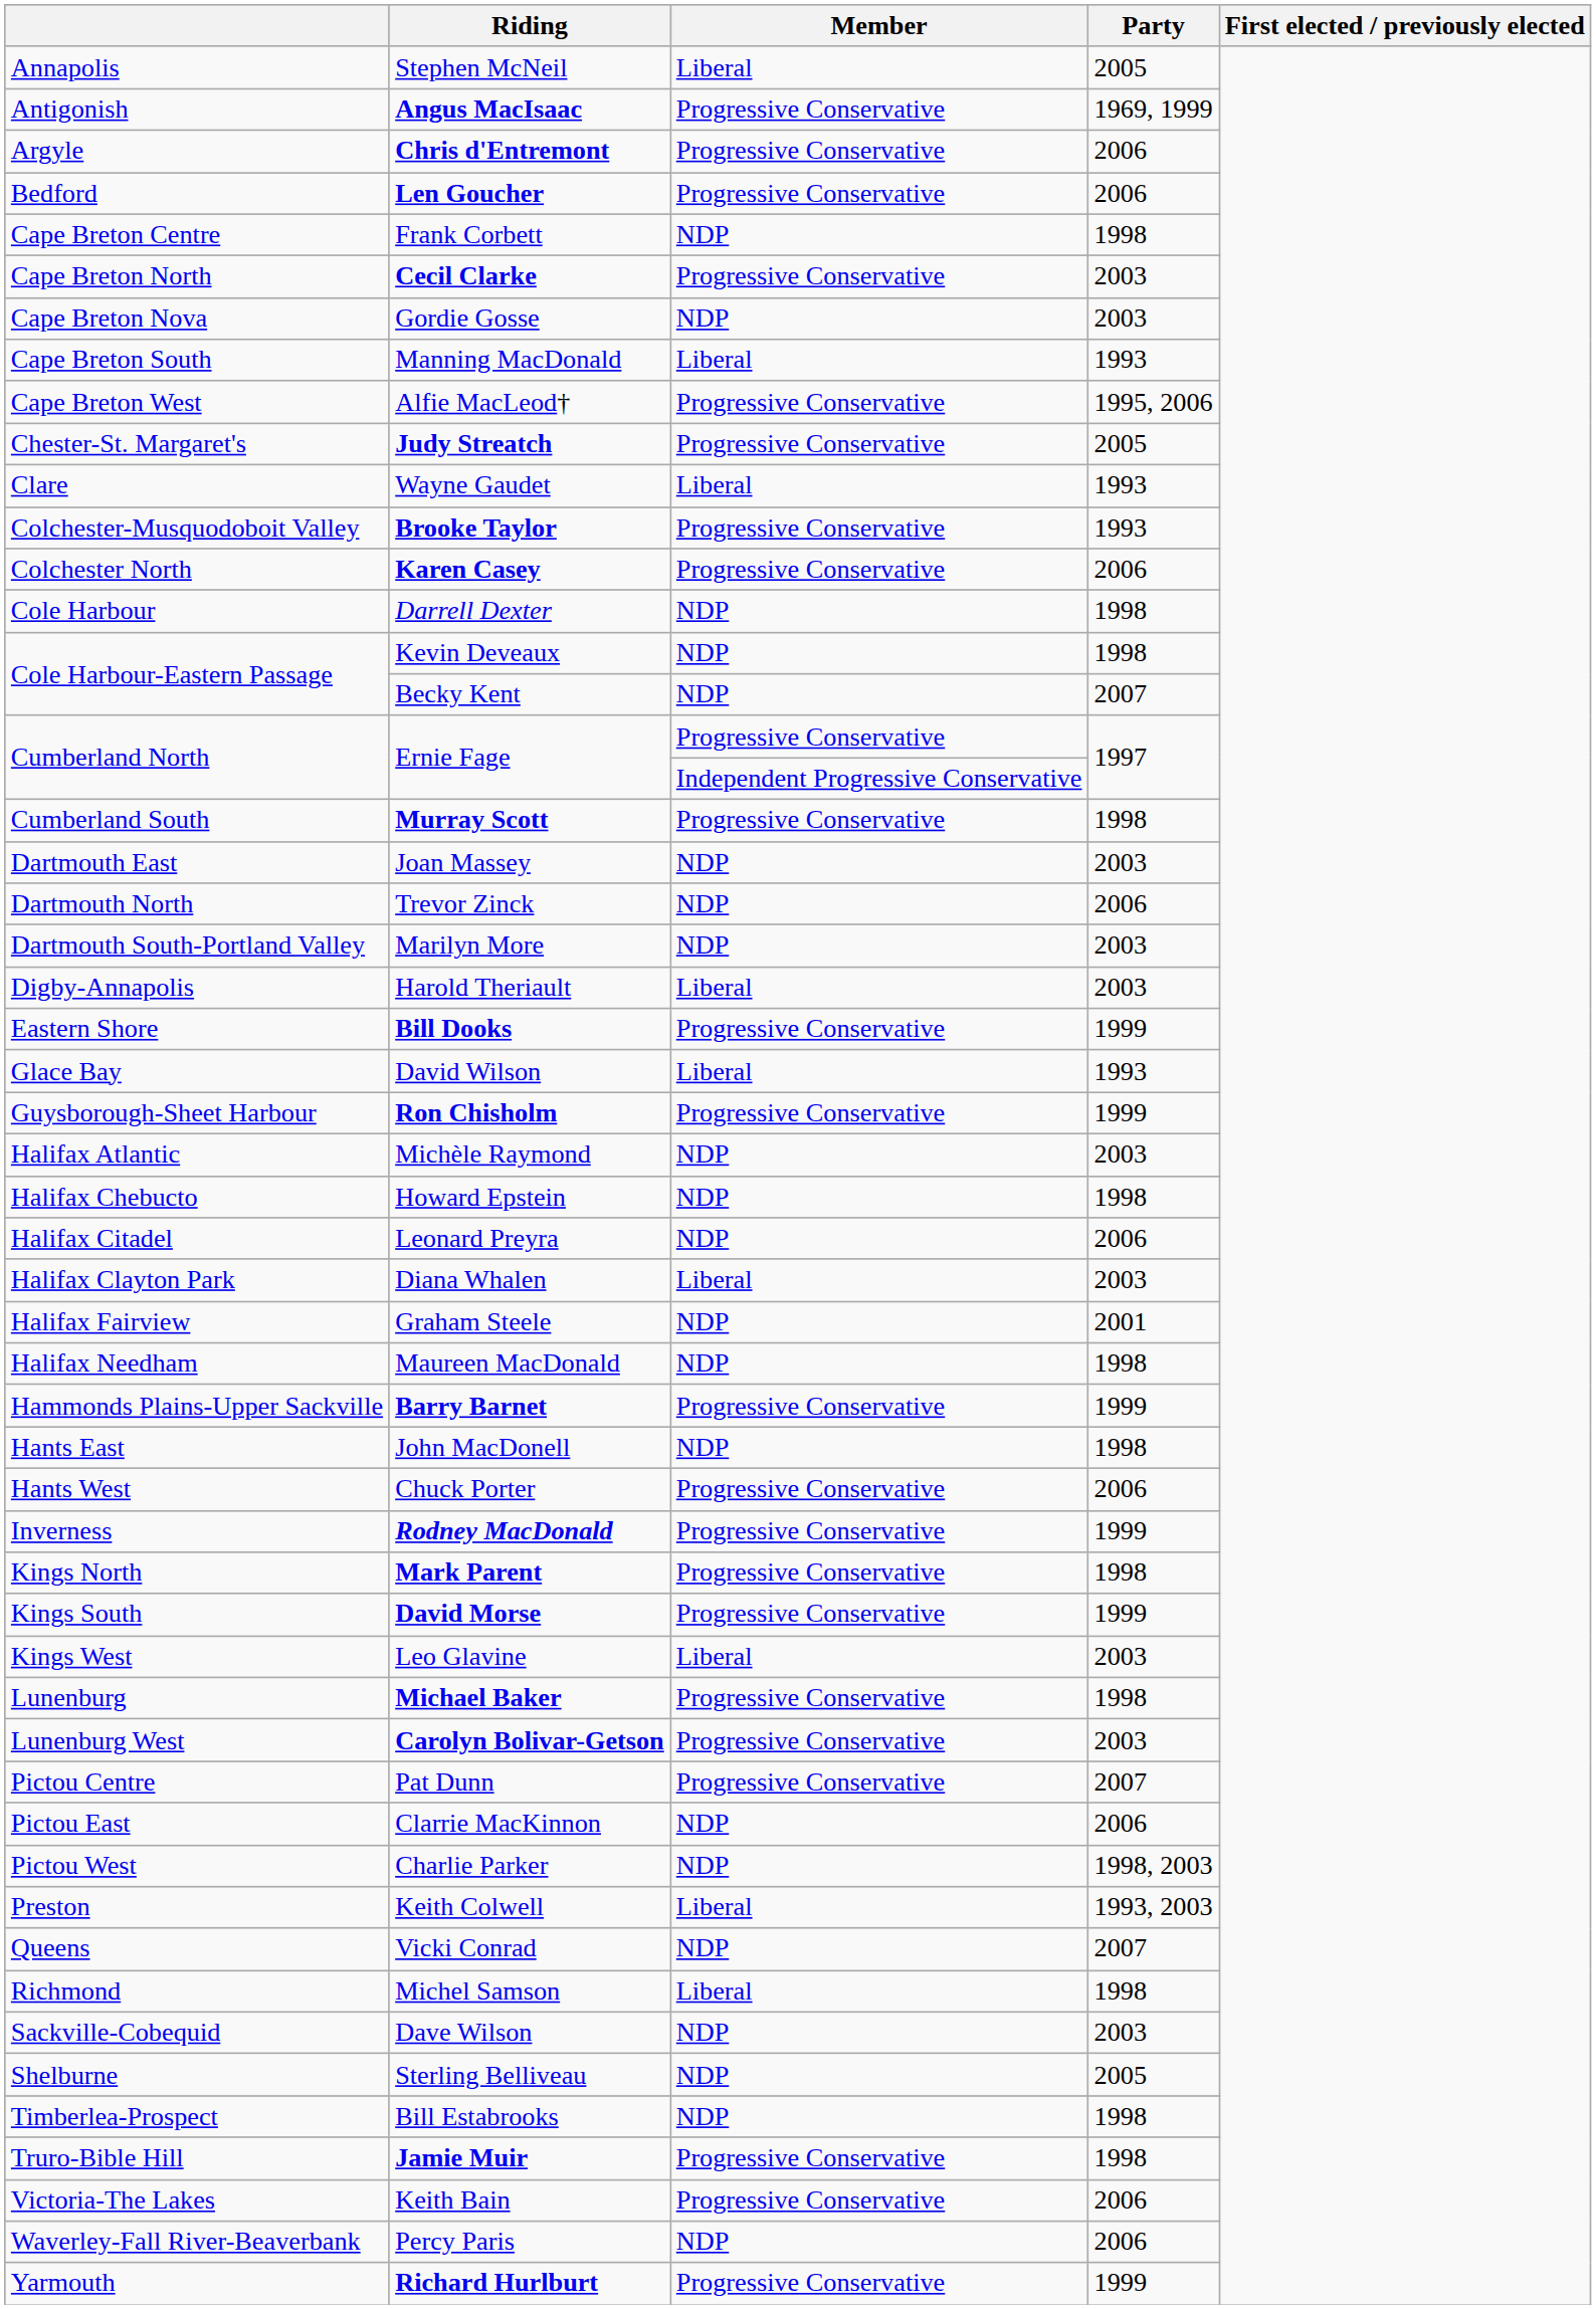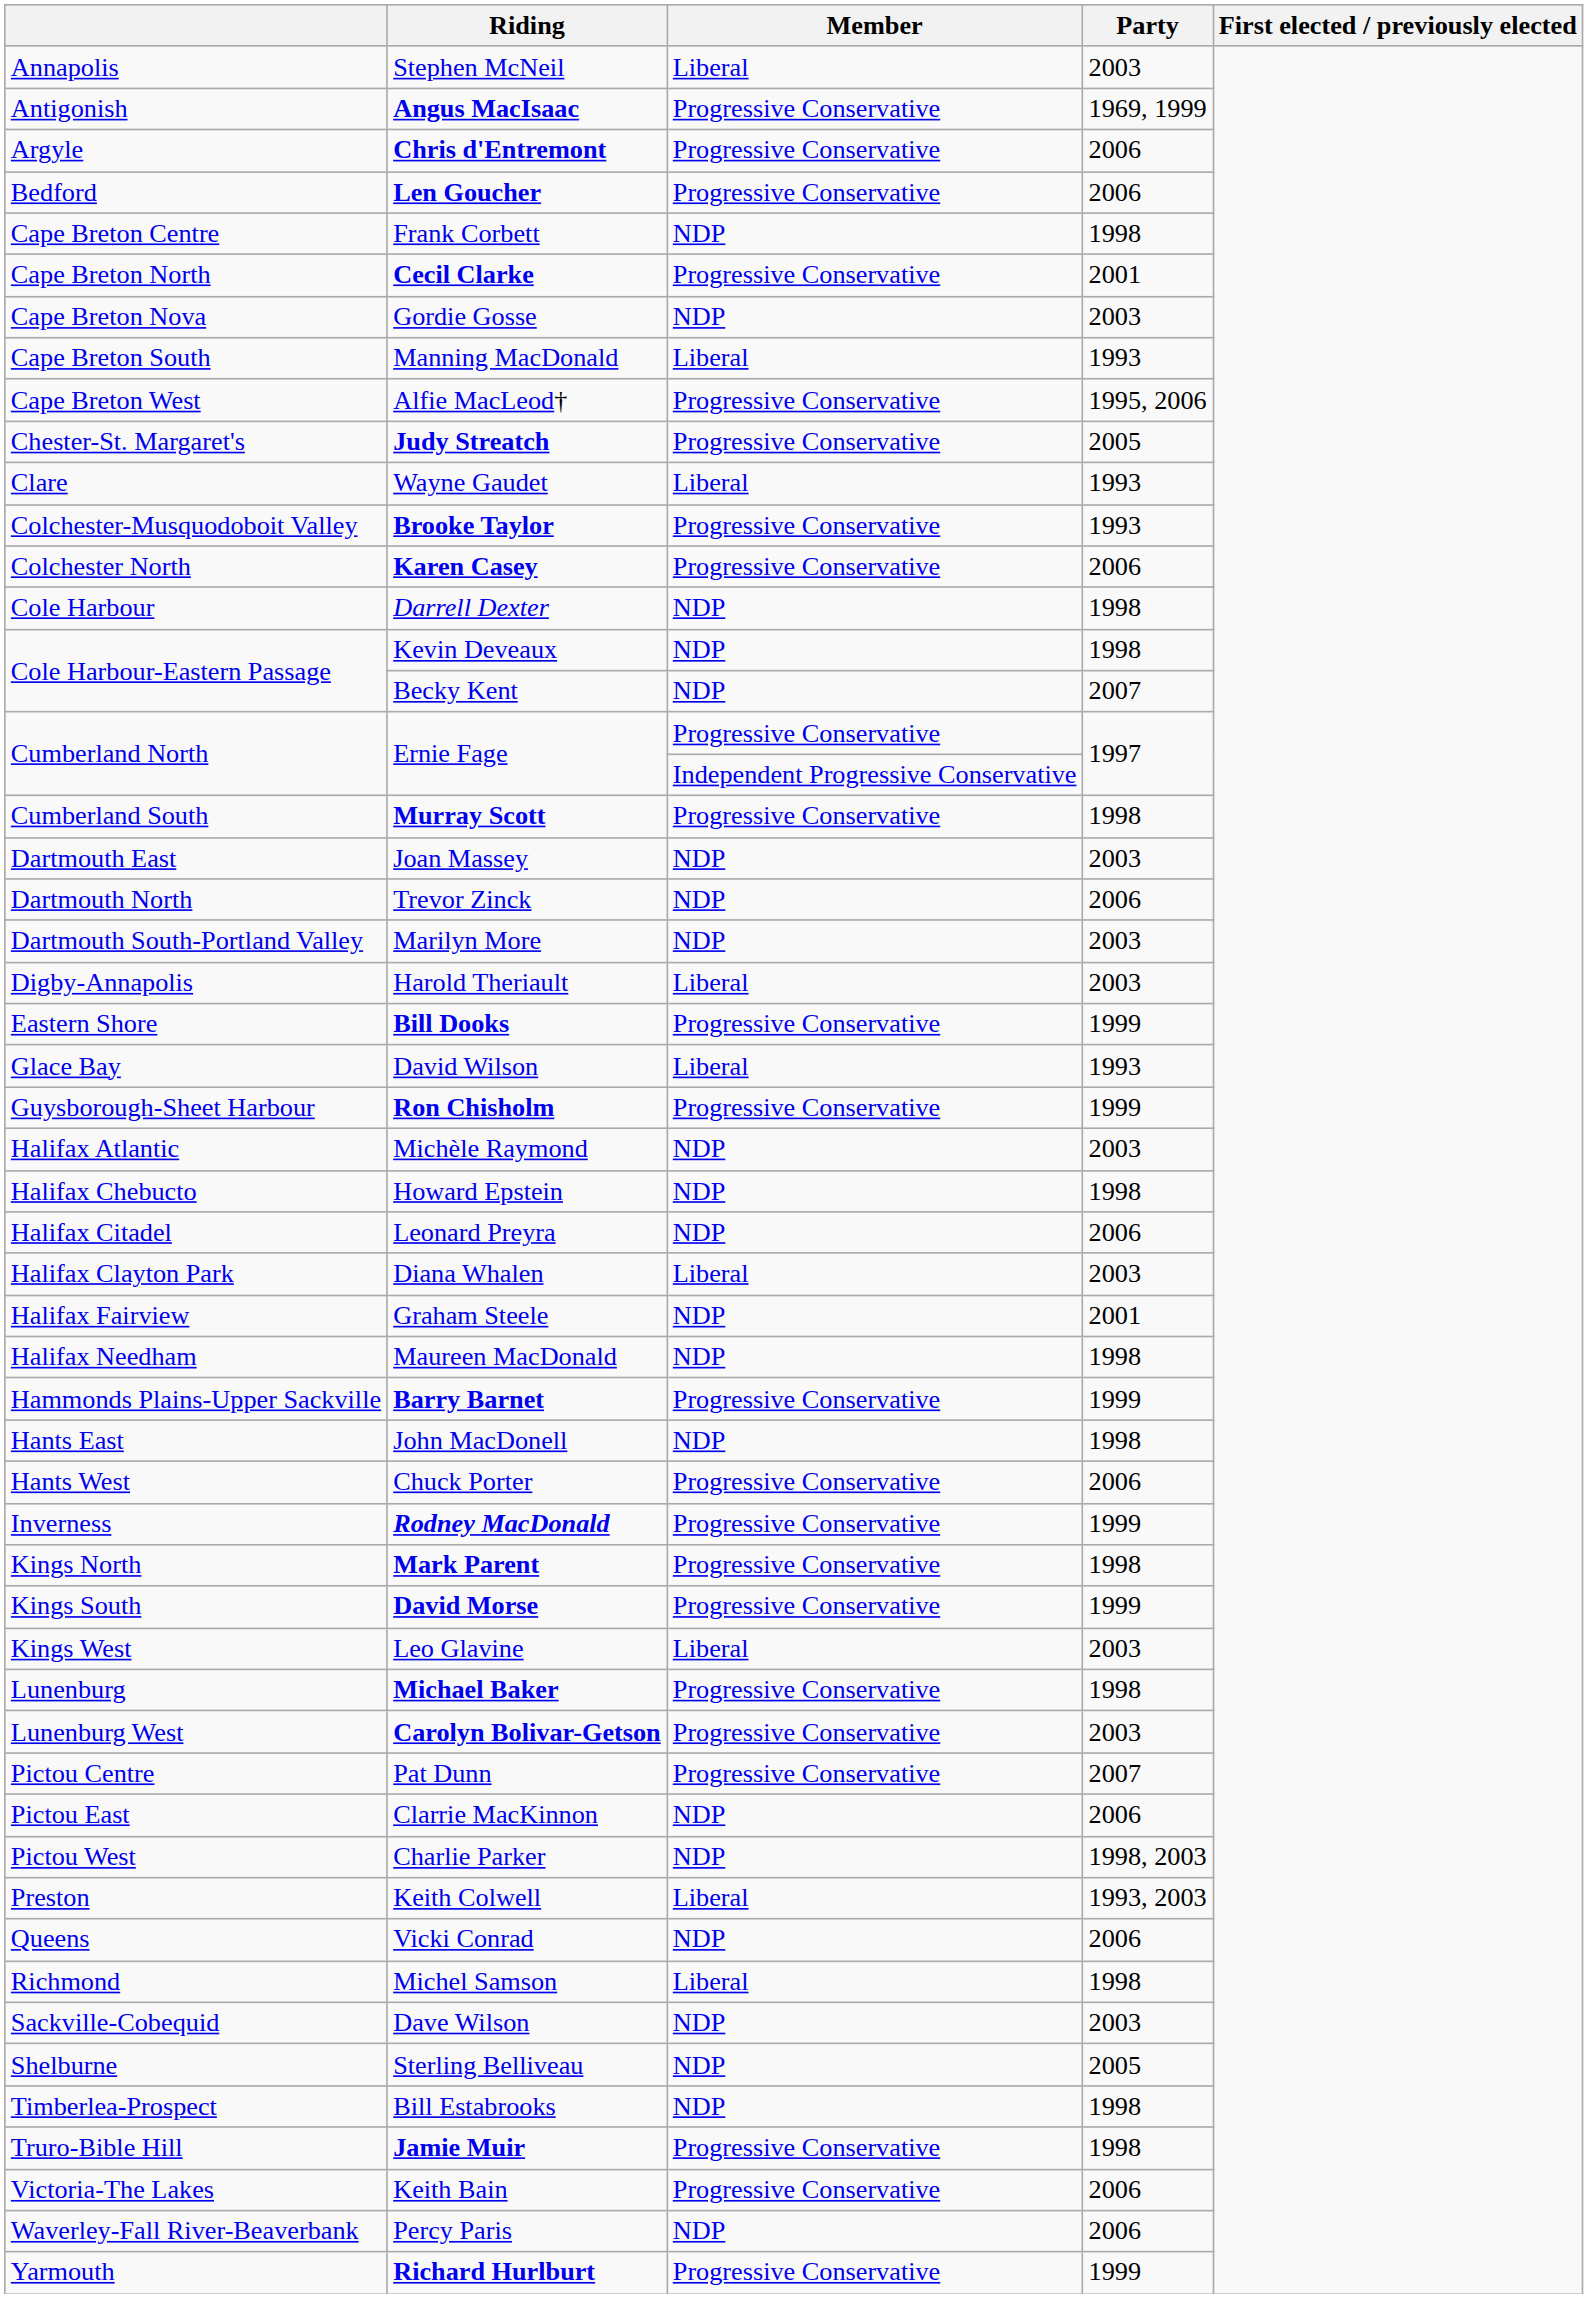Stephen McNeil | Party: 2005 -> 2003
Cecil Clarke | Party: 2003 -> 2001
Vicki Conrad | Party: 2007 -> 2006
